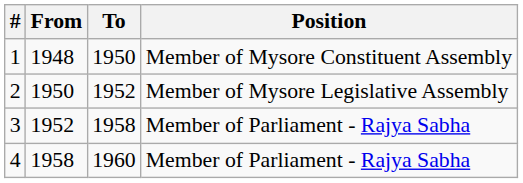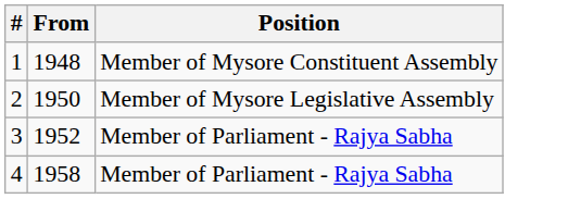- column: To | 1950 | 1952 | 1958 | 1960
